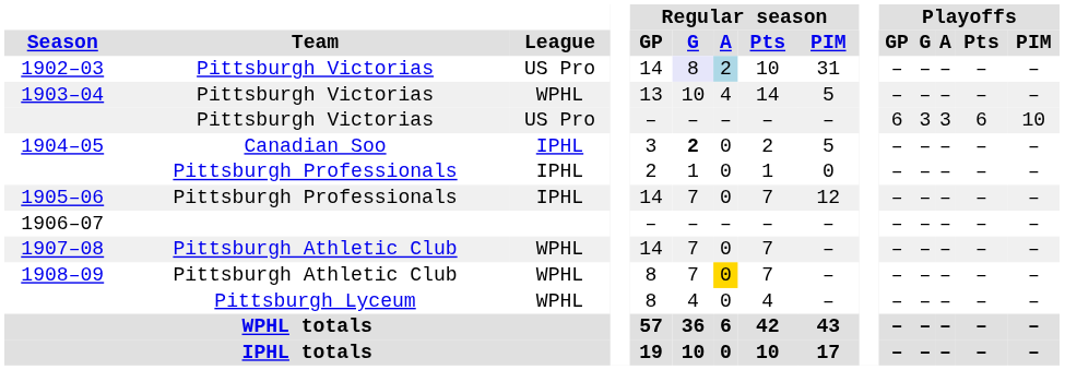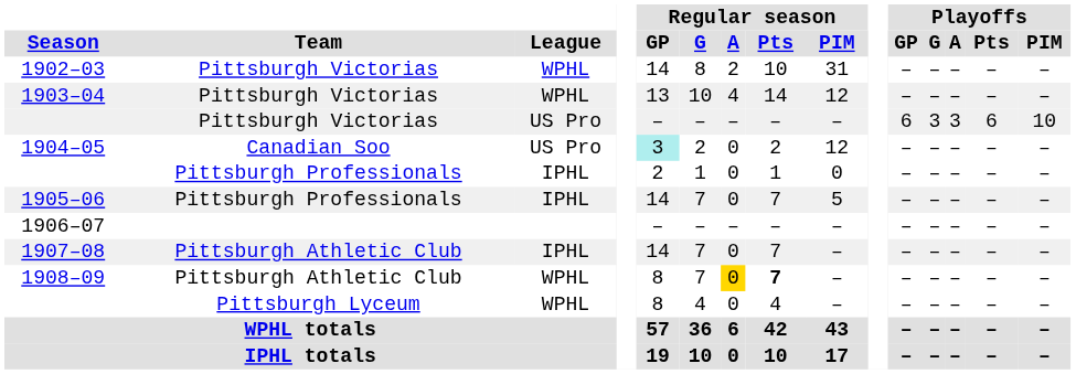1902–03 | League: US Pro -> WPHL
1902–03 | Regular season / G: lavender background -> no background
1902–03 | Regular season / A: lightblue background -> no background
1903–04 | Regular season / PIM: 5 -> 12
1904–05 | League: IPHL -> US Pro
1904–05 | Regular season / GP: no background -> paleturquoise background
1904–05 | Regular season / G: bold -> normal
1904–05 | Regular season / PIM: 5 -> 12
1905–06 | Regular season / PIM: 12 -> 5
1907–08 | League: WPHL -> IPHL
1908–09 | Regular season / Pts: normal -> bold
